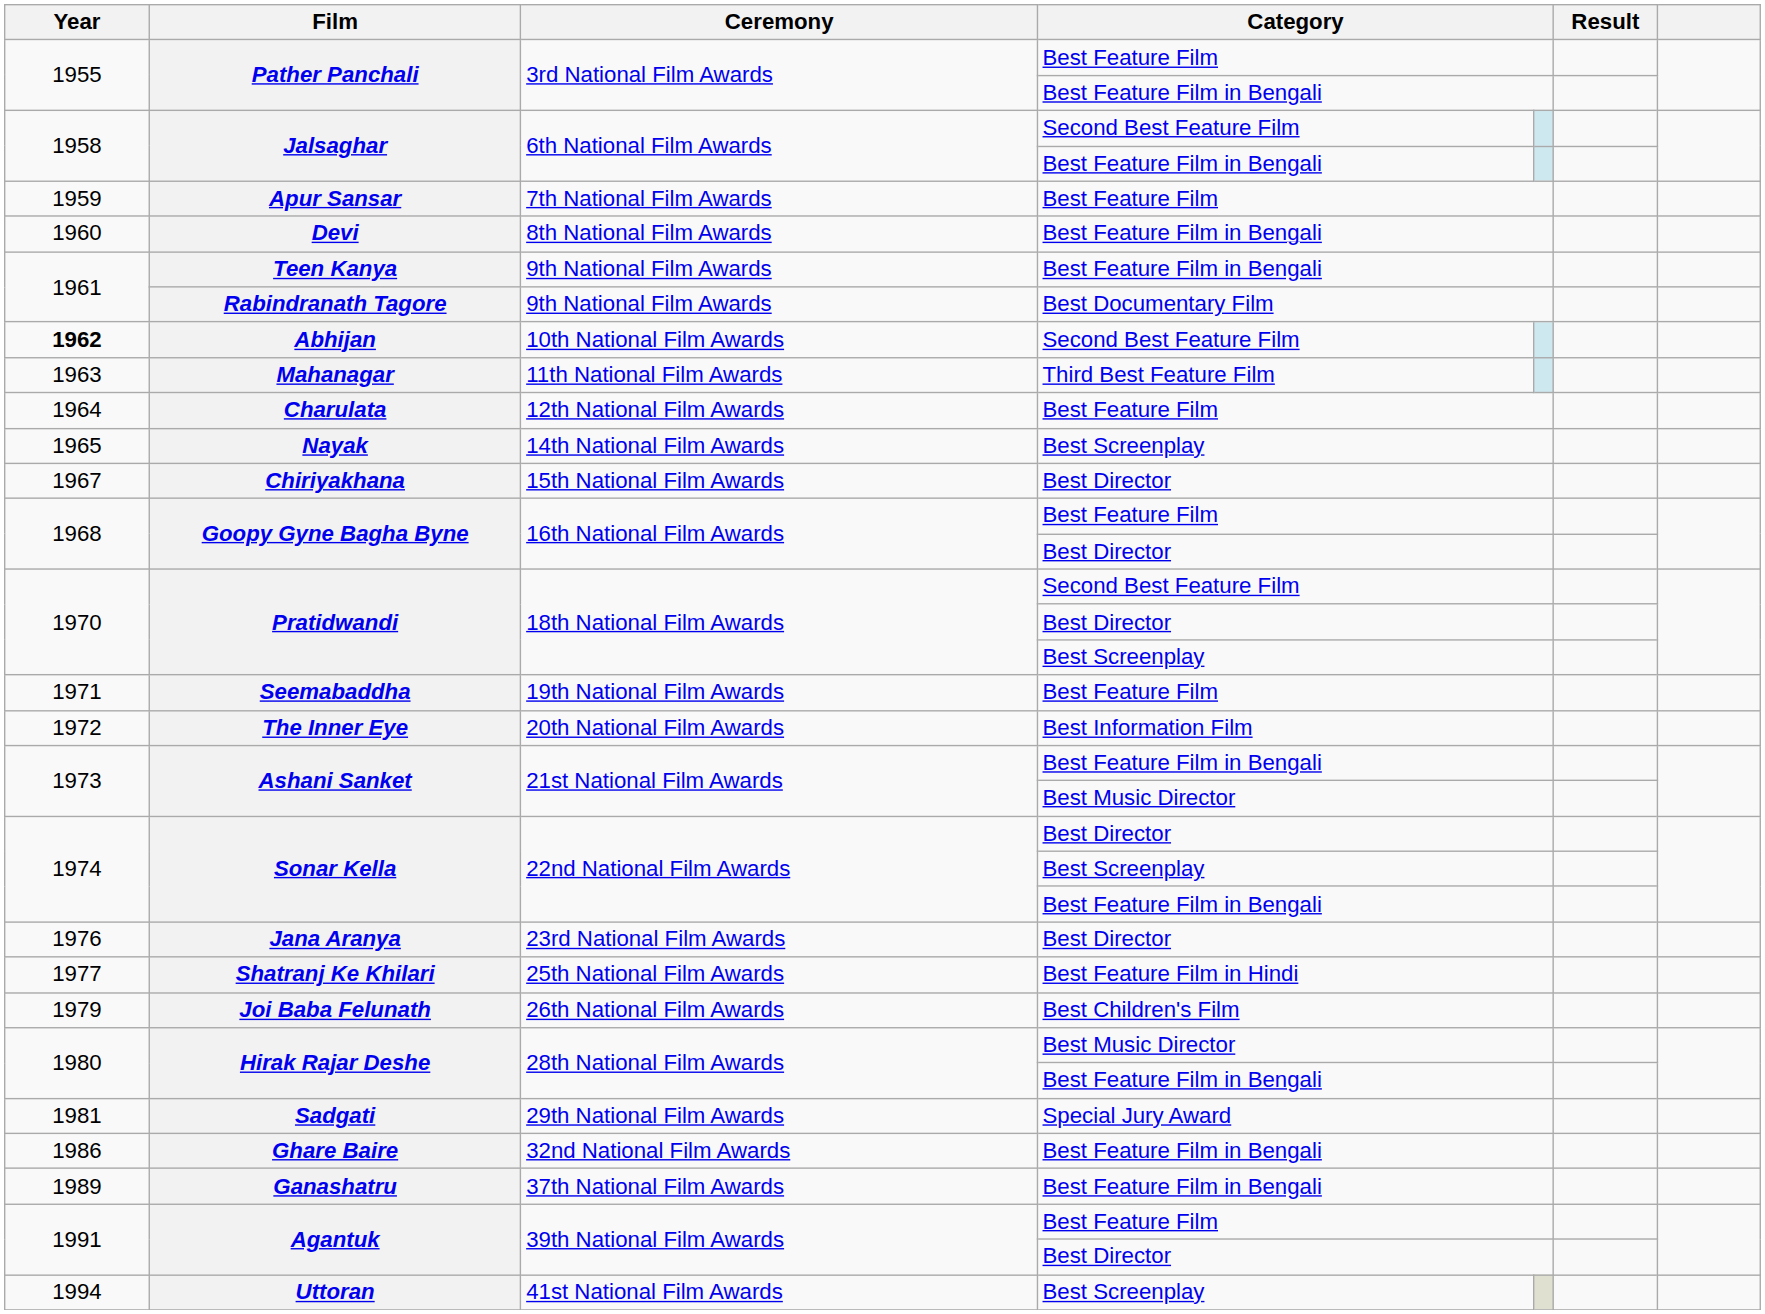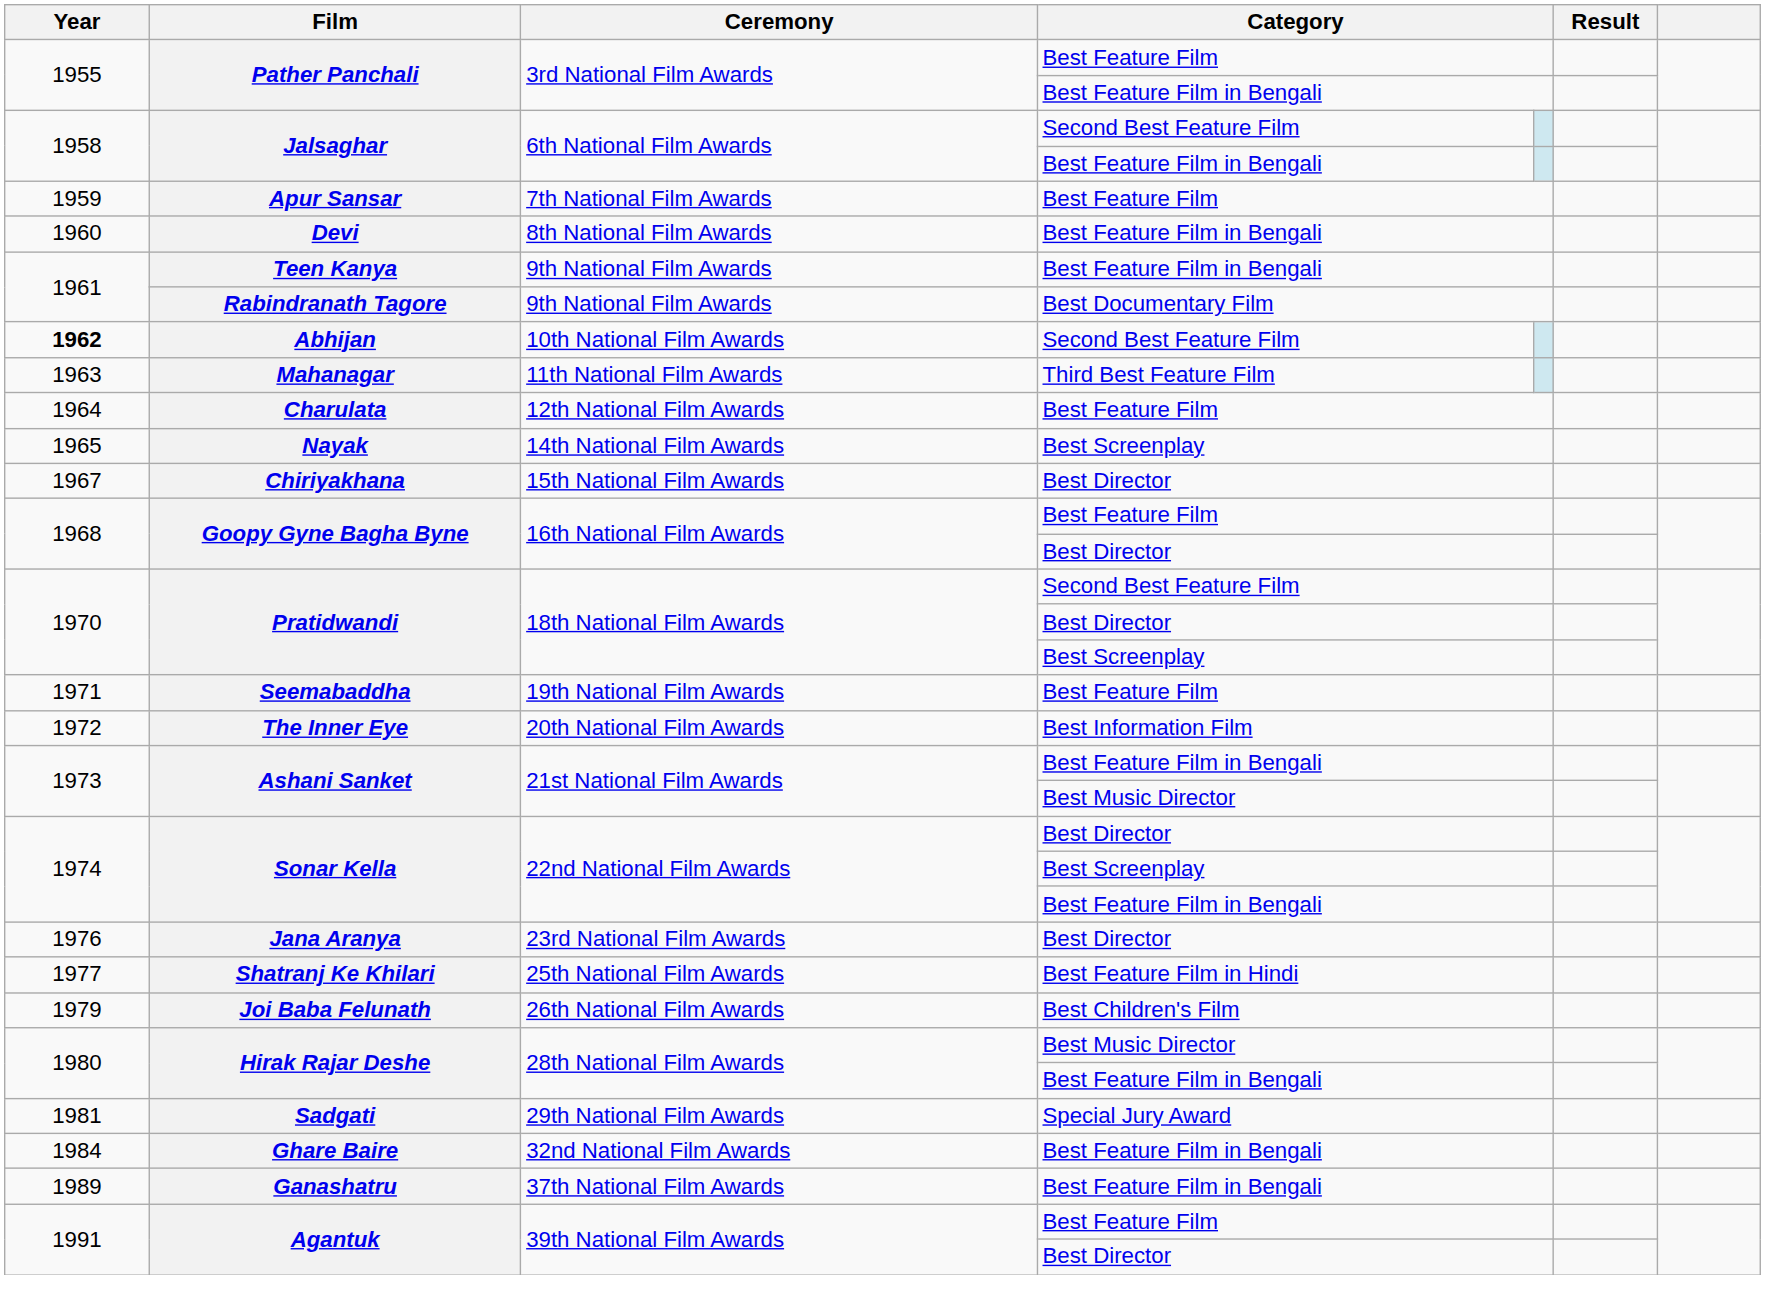Ghare Baire | Year: 1986 -> 1984
- row: 1994 | Uttoran | 41st National Film Awards | Best Screenplay
